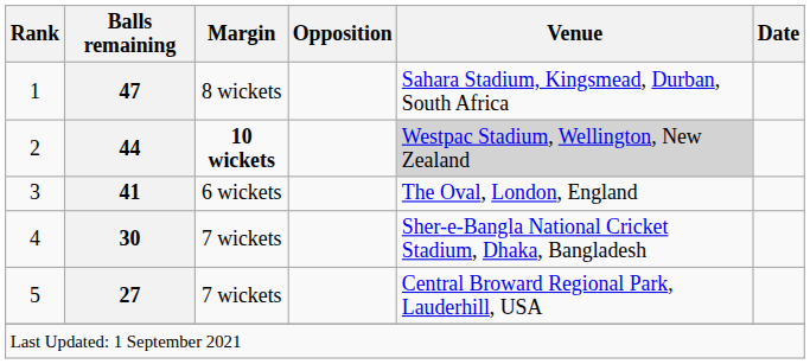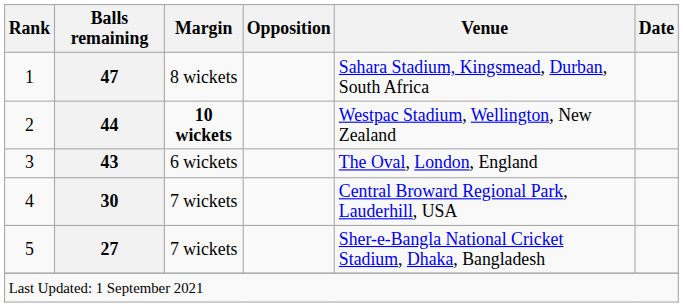2 | Venue: lightgrey background -> no background
3 | Balls remaining: 41 -> 43
4 | Venue: Sher-e-Bangla National Cricket Stadium, Dhaka, Bangladesh -> Central Broward Regional Park, Lauderhill, USA
5 | Venue: Central Broward Regional Park, Lauderhill, USA -> Sher-e-Bangla National Cricket Stadium, Dhaka, Bangladesh
